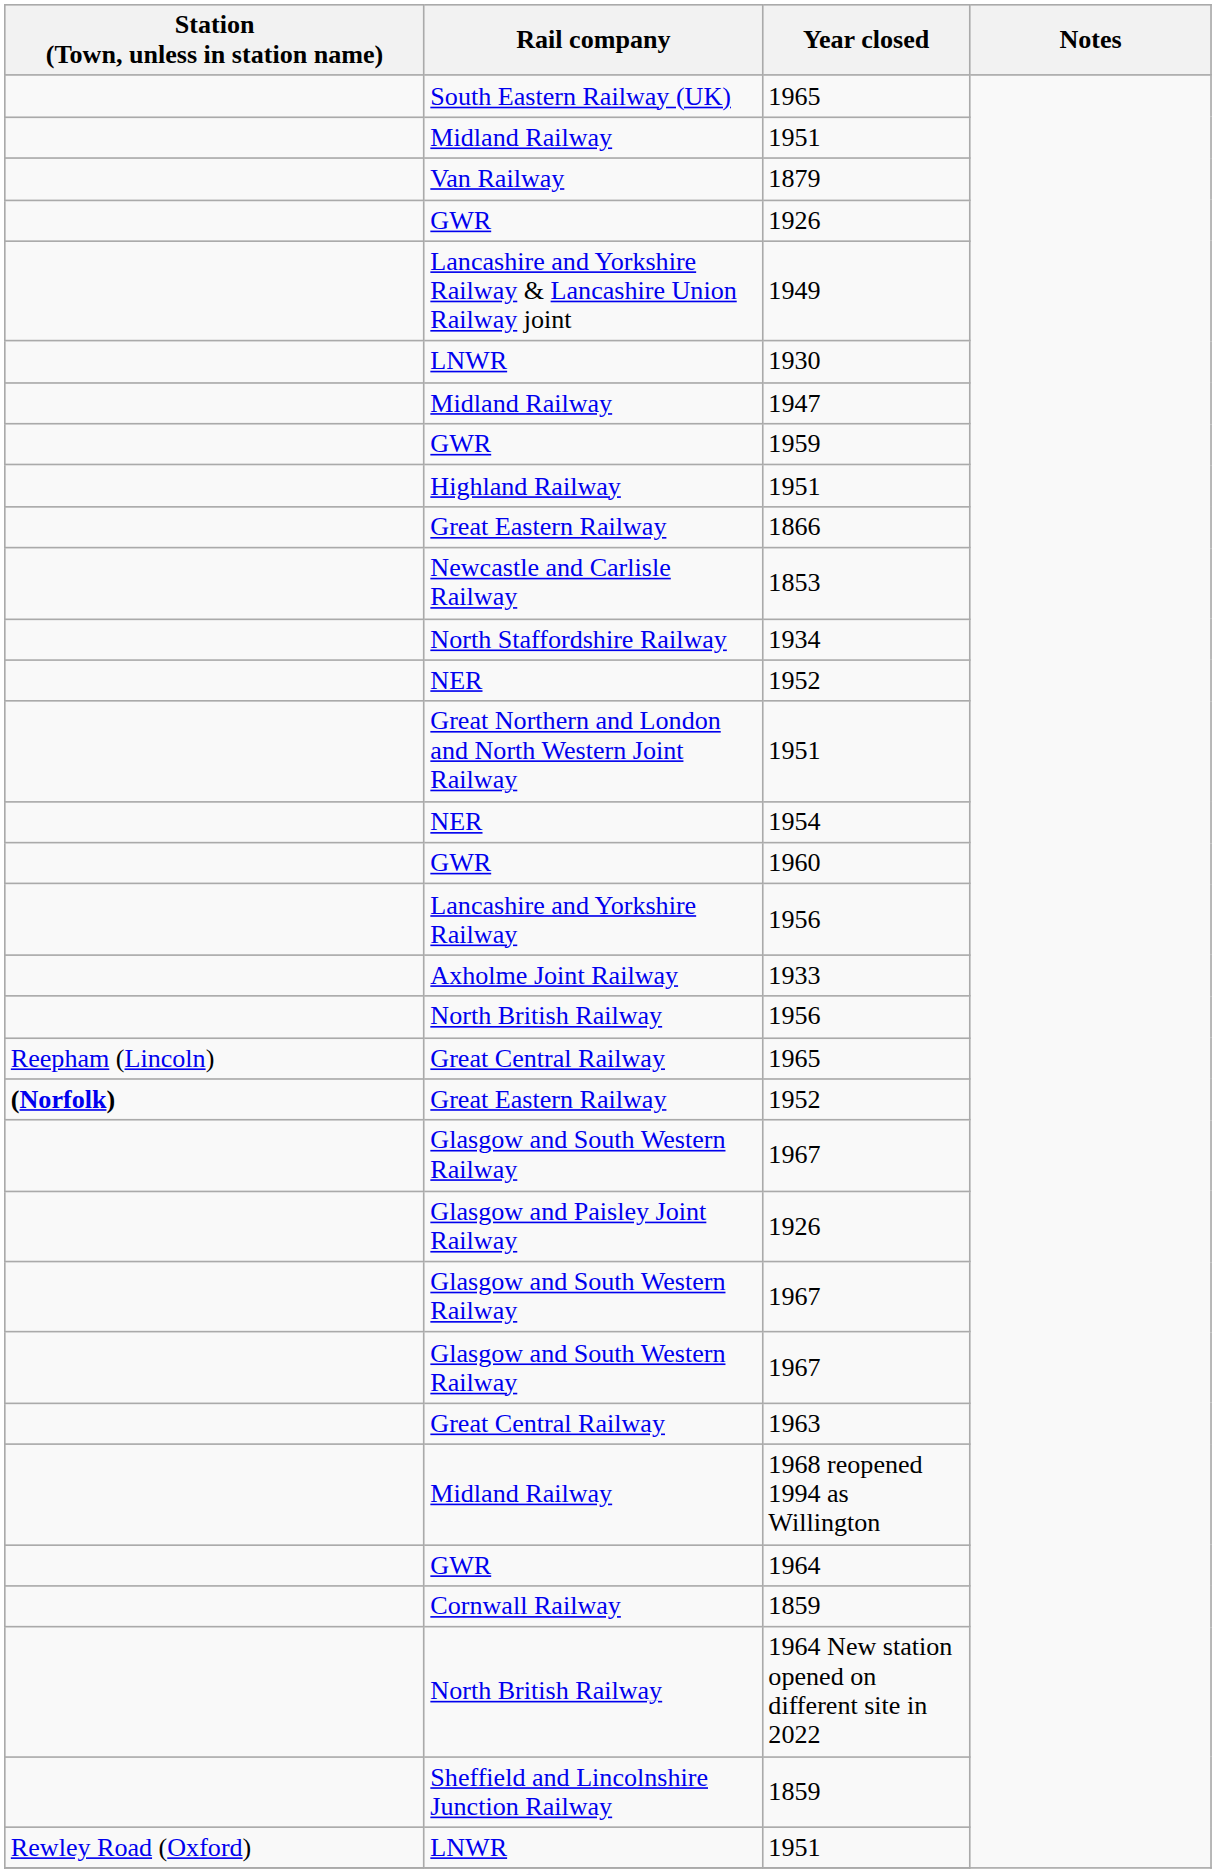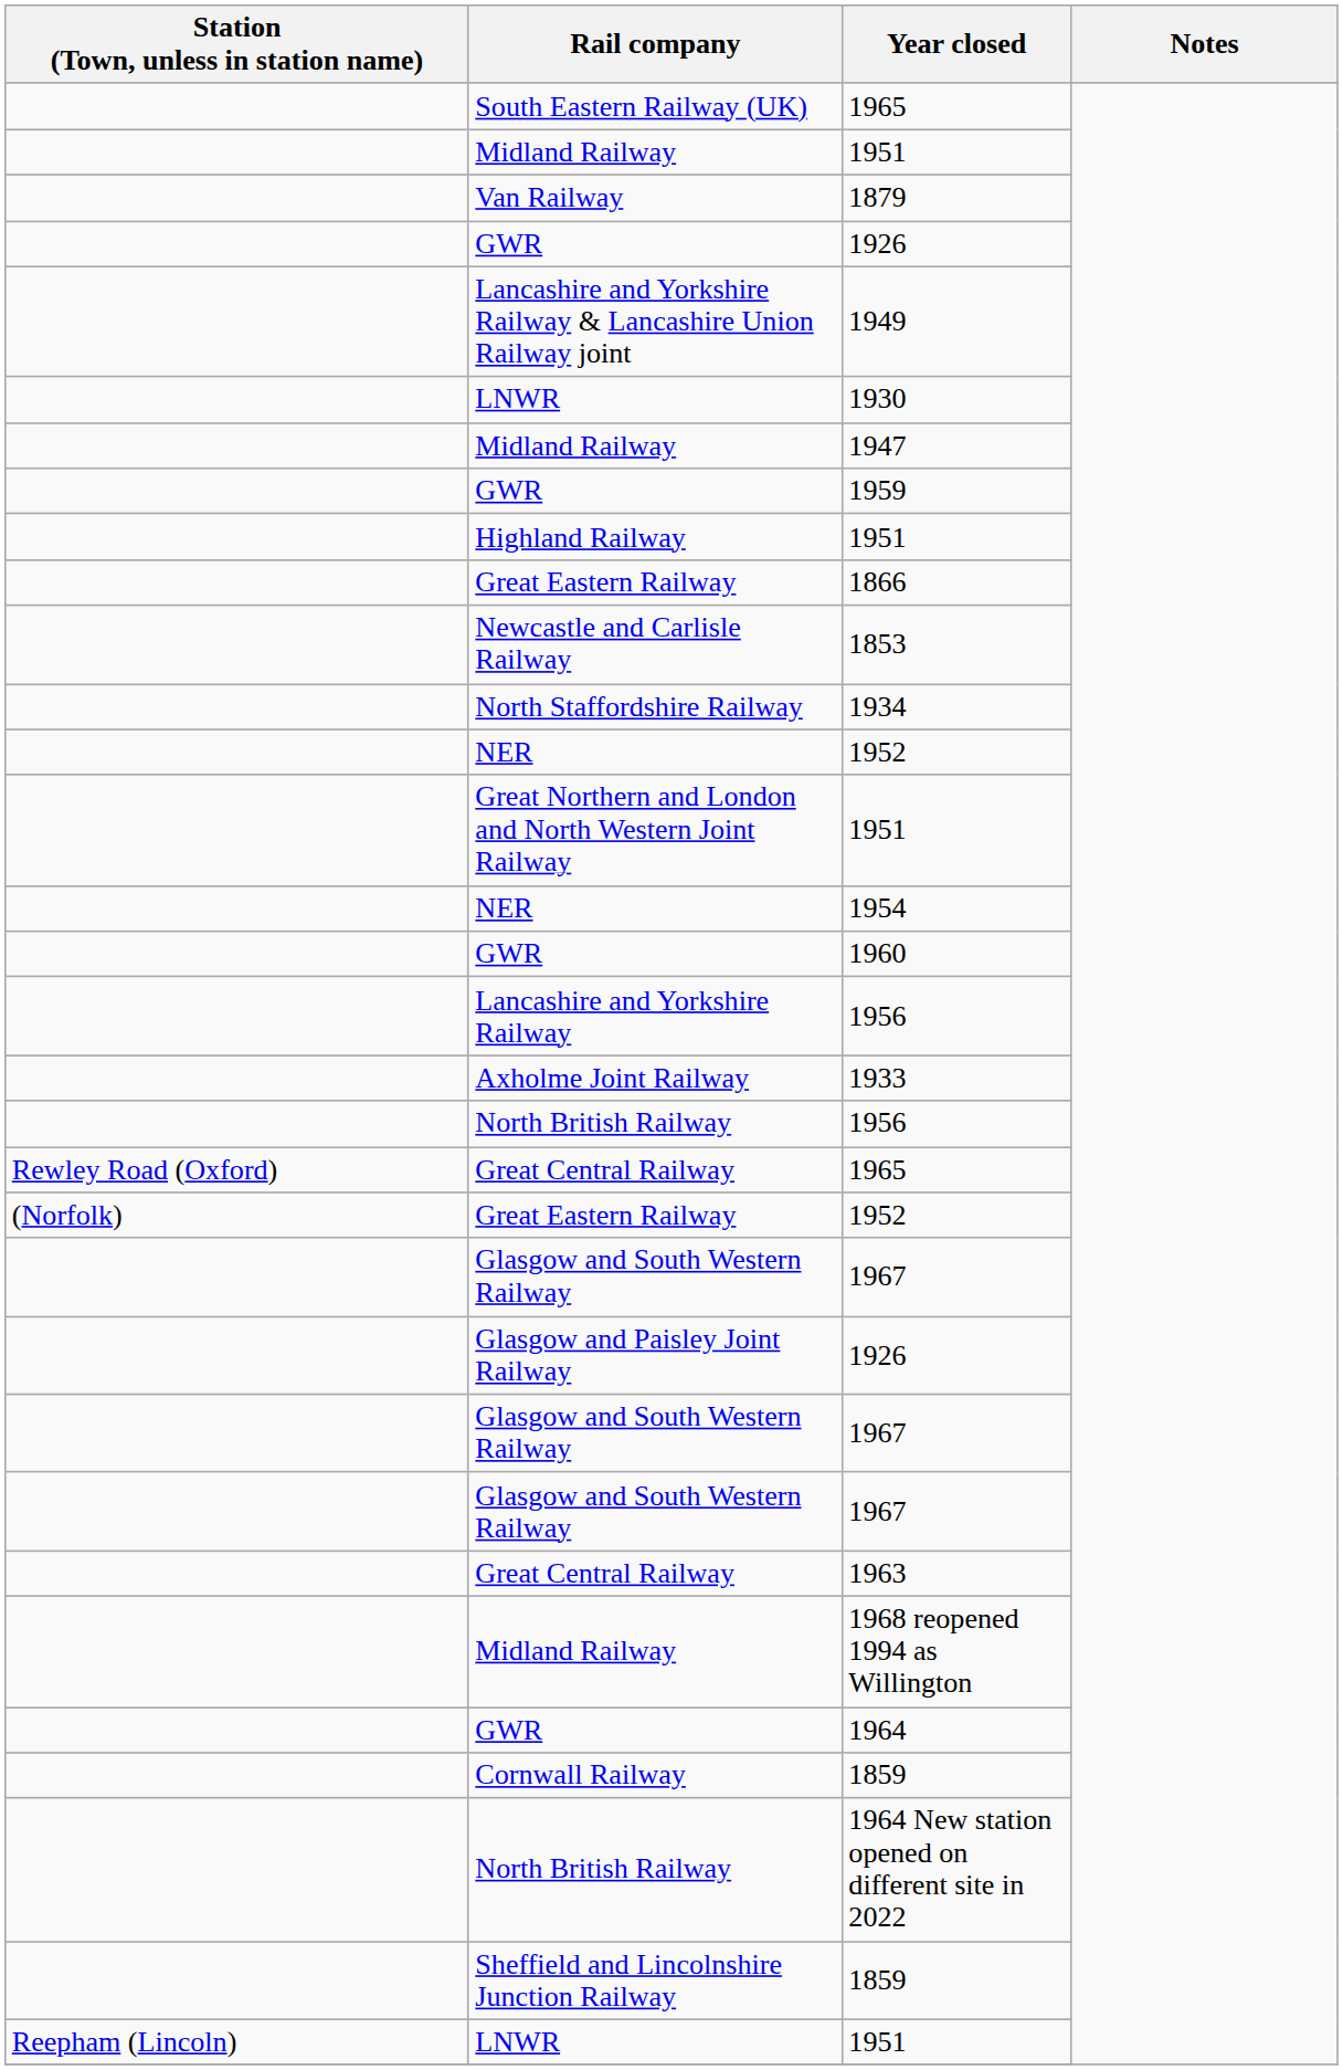Great Central Railway / 1965 | Station (Town, unless in station name): Reepham (Lincoln) -> Rewley Road (Oxford)
Great Eastern Railway / 1952 | Station (Town, unless in station name): bold -> normal
LNWR / 1951 | Station (Town, unless in station name): Rewley Road (Oxford) -> Reepham (Lincoln)
